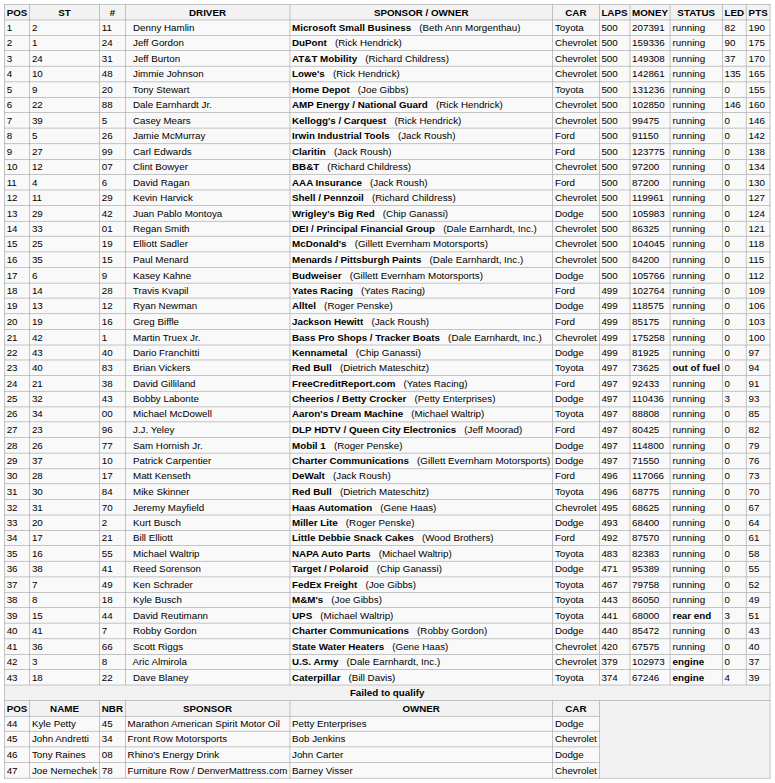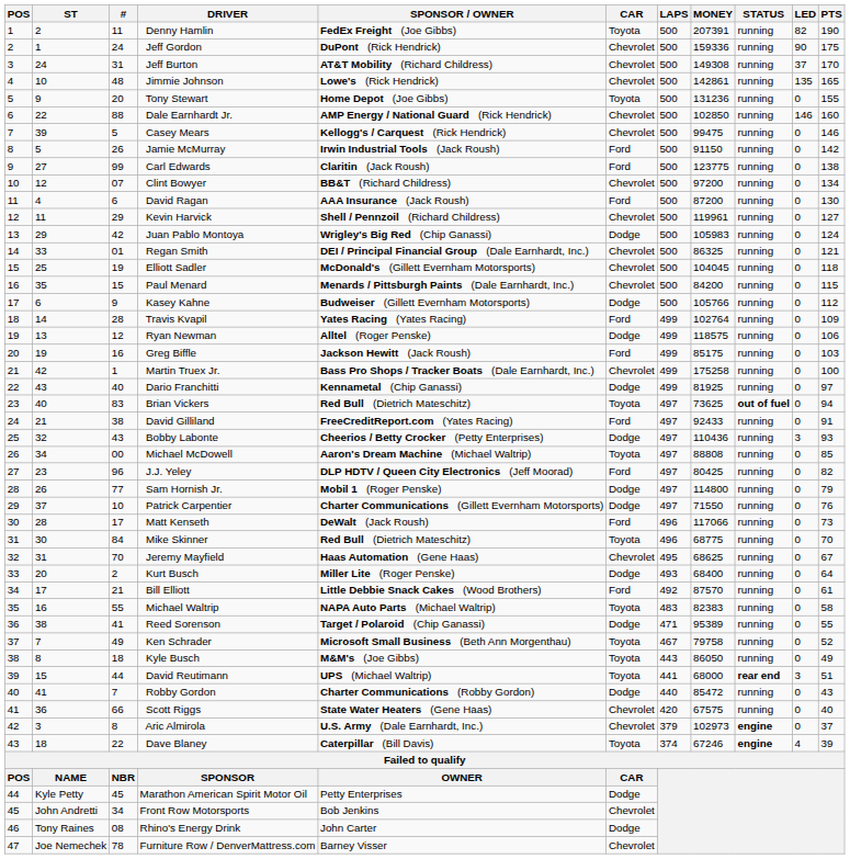Denny Hamlin | SPONSOR / OWNER: Microsoft Small Business (Beth Ann Morgenthau) -> FedEx Freight (Joe Gibbs)
Ken Schrader | SPONSOR / OWNER: FedEx Freight (Joe Gibbs) -> Microsoft Small Business (Beth Ann Morgenthau)
